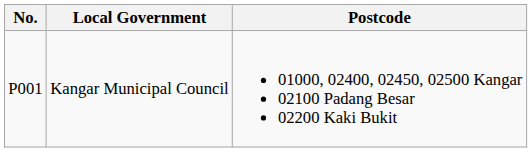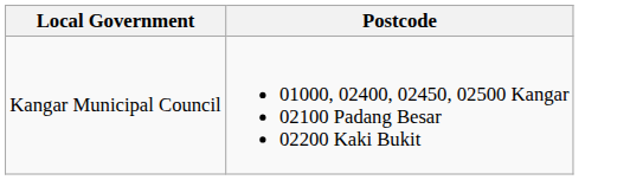- column: No. | P001
